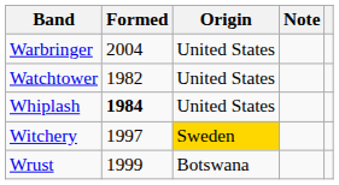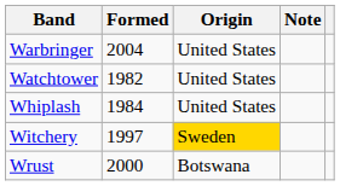Whiplash | Formed: bold -> normal
Wrust | Formed: 1999 -> 2000
